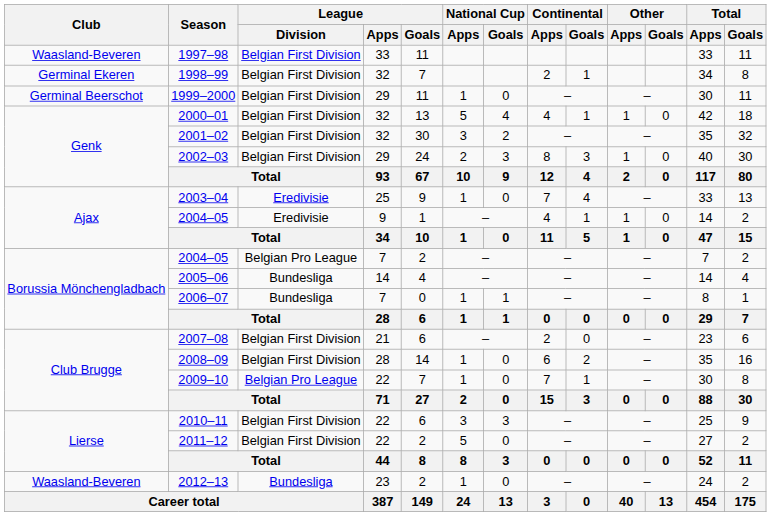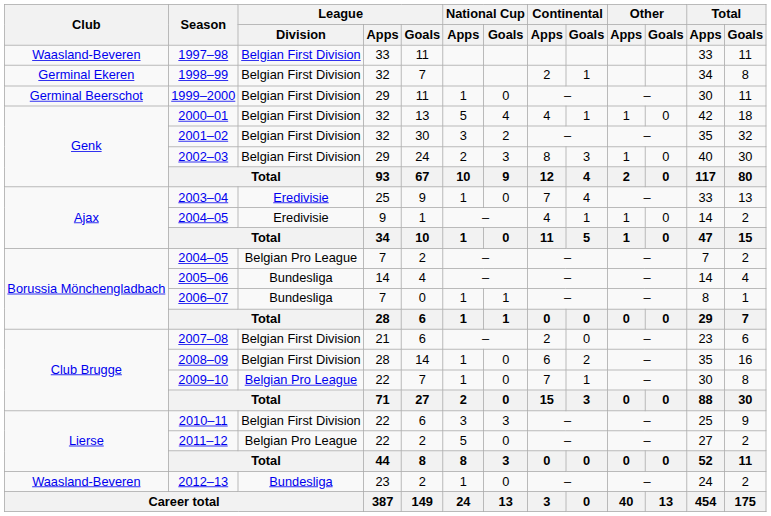2011–12 | League / Division: Belgian First Division -> Belgian Pro League
